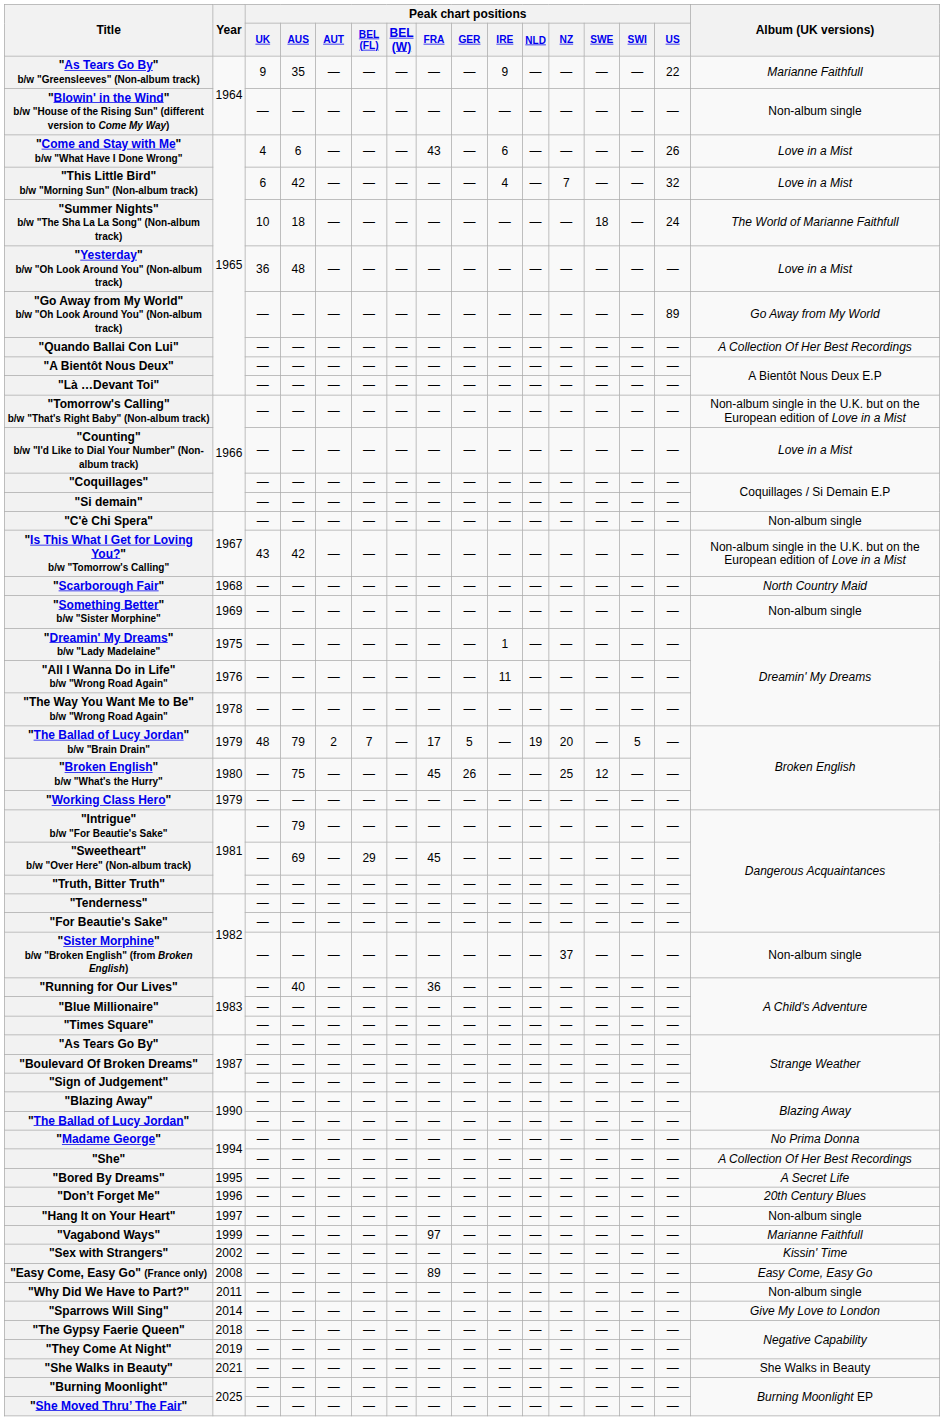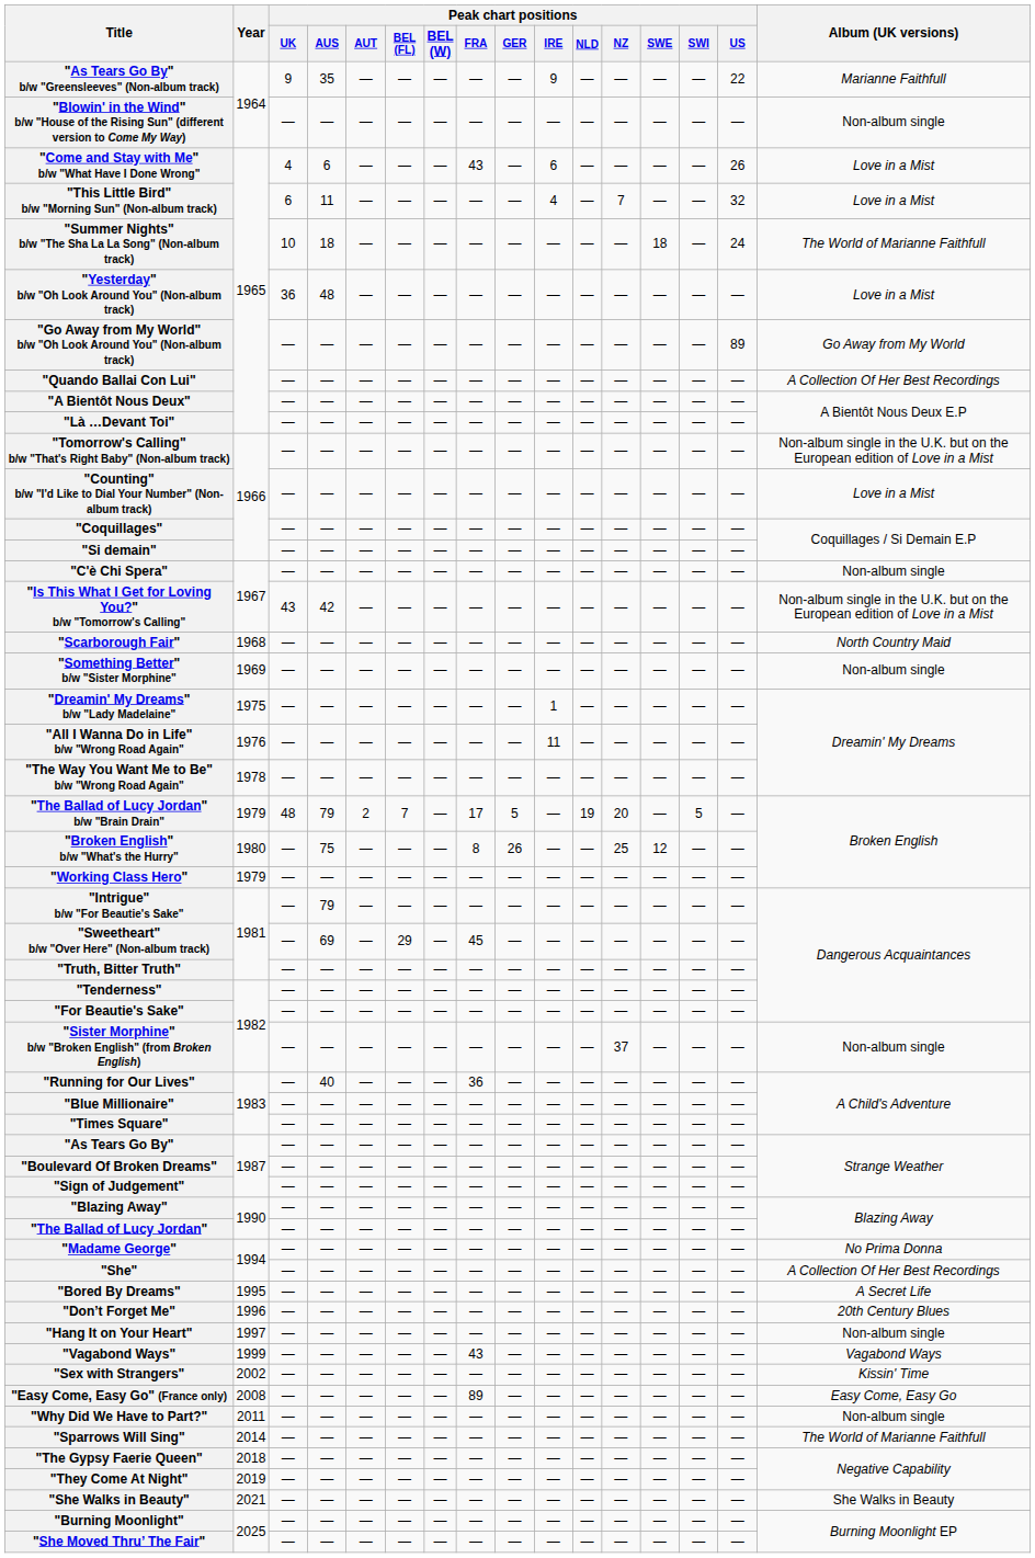"This Little Bird" b/w "Morning Sun" (Non-album track) | Peak chart positions / AUS: 42 -> 11
"Broken English" b/w "What's the Hurry" | Peak chart positions / FRA: 45 -> 8
"Vagabond Ways" | Peak chart positions / FRA: 97 -> 43
"Vagabond Ways" | Album (UK versions): Marianne Faithfull -> Vagabond Ways
"Sparrows Will Sing" | Album (UK versions): Give My Love to London -> The World of Marianne Faithfull
